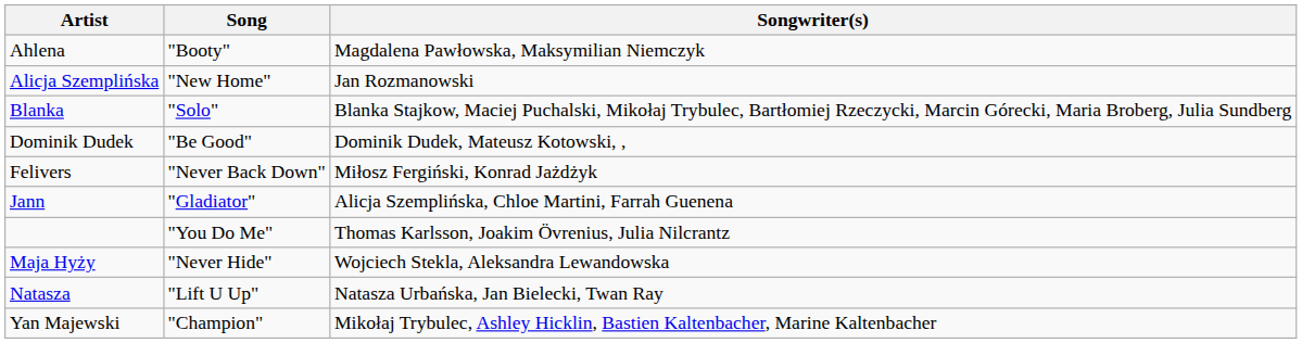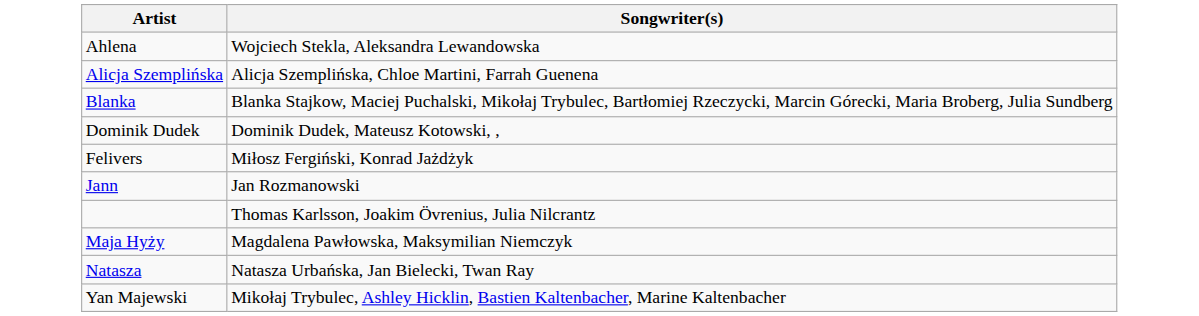- column: Song | "Booty" | "New Home" | "Solo" | "Be Good" | "Never Back Down" | "Gladiator" | "You Do Me" | "Never Hide" | "Lift U Up" | "Champion"
Ahlena | Songwriter(s): Magdalena Pawłowska, Maksymilian Niemczyk -> Wojciech Stekla, Aleksandra Lewandowska
Alicja Szemplińska | Songwriter(s): Jan Rozmanowski -> Alicja Szemplińska, Chloe Martini, Farrah Guenena
Jann | Songwriter(s): Alicja Szemplińska, Chloe Martini, Farrah Guenena -> Jan Rozmanowski
Maja Hyży | Songwriter(s): Wojciech Stekla, Aleksandra Lewandowska -> Magdalena Pawłowska, Maksymilian Niemczyk
